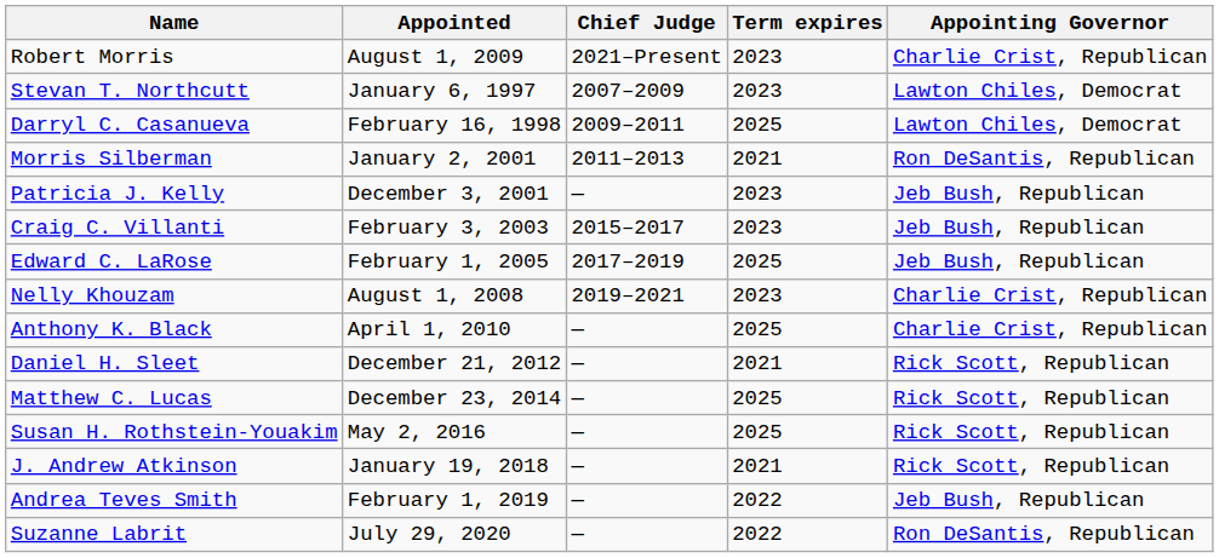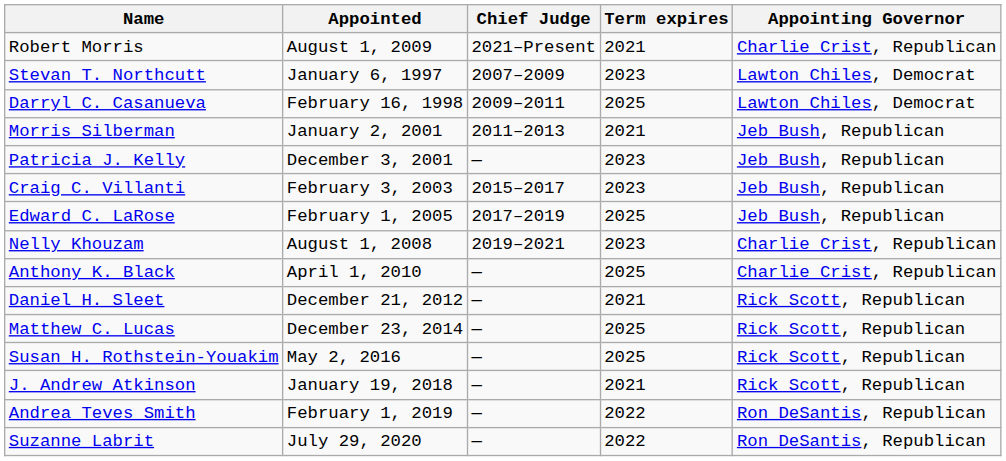Robert Morris | Term expires: 2023 -> 2021
Morris Silberman | Appointing Governor: Ron DeSantis, Republican -> Jeb Bush, Republican
Andrea Teves Smith | Appointing Governor: Jeb Bush, Republican -> Ron DeSantis, Republican
